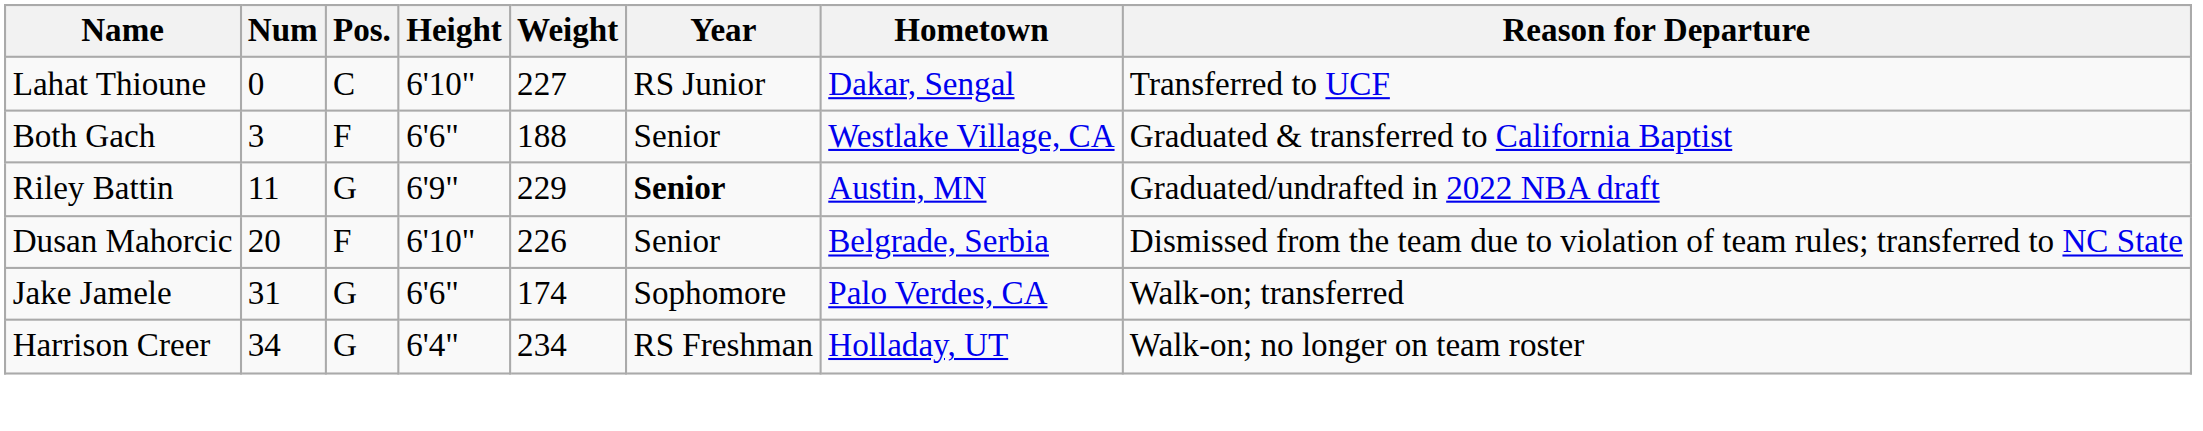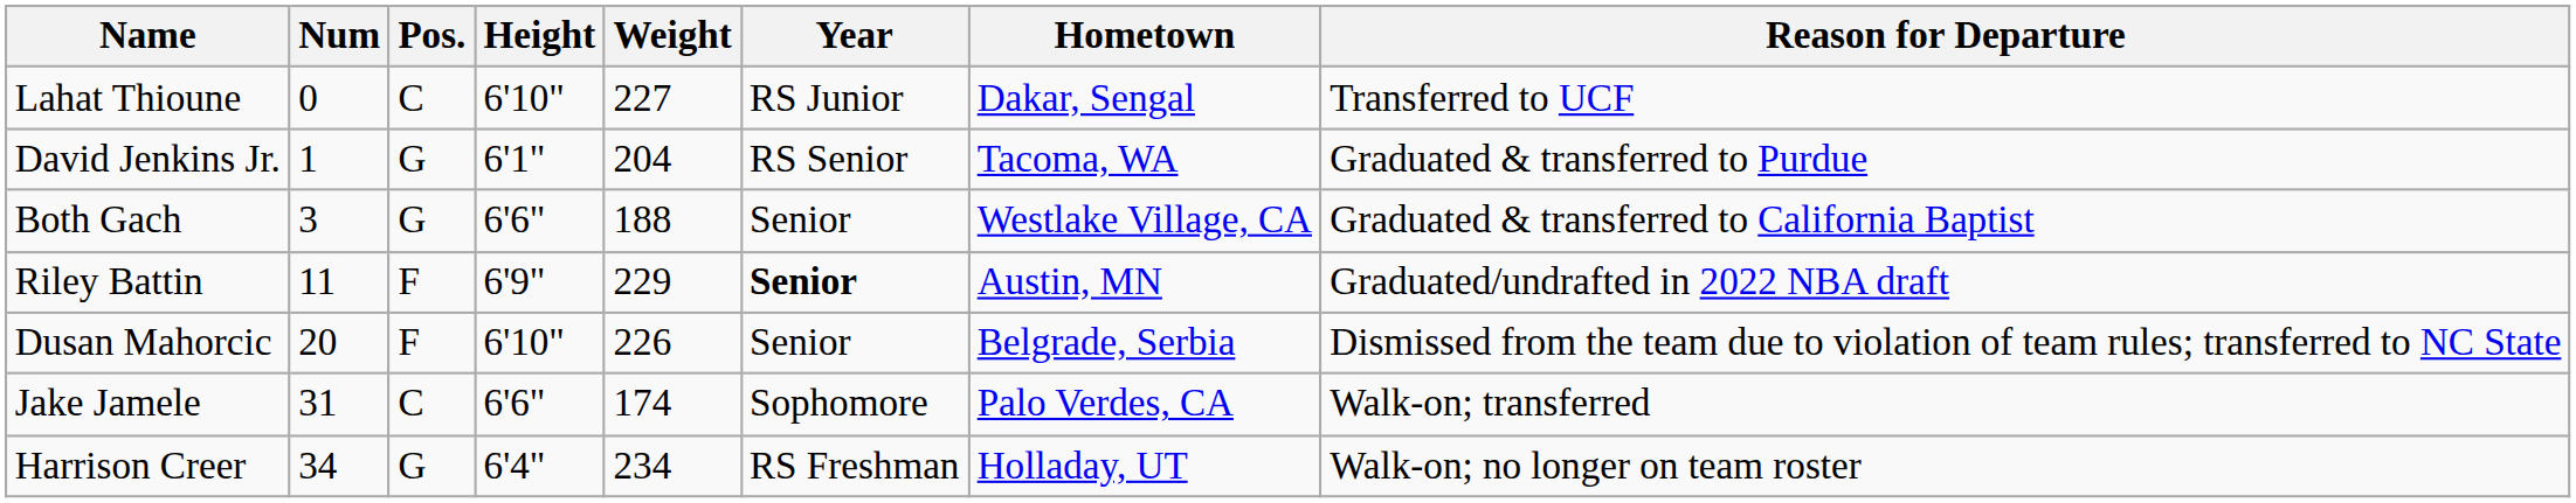+ row: David Jenkins Jr. | 1 | G | 6'1" | 204 | RS Senior | Tacoma, WA | Graduated & transferred to Purdue
Both Gach | Pos.: F -> G
Riley Battin | Pos.: G -> F
Jake Jamele | Pos.: G -> C
